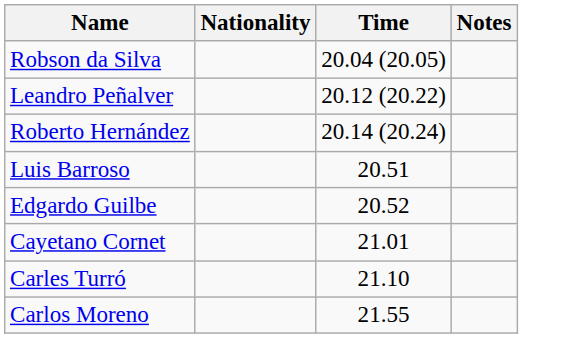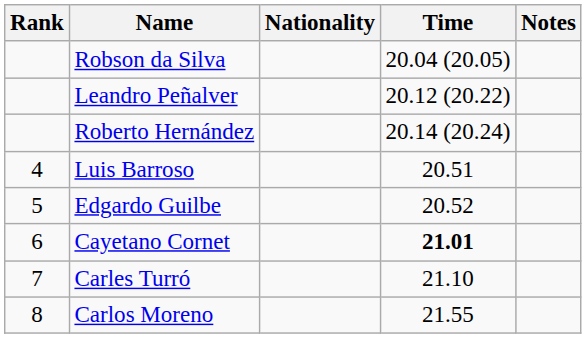+ column: Rank | 4 | 5 | 6 | 7 | 8
Cayetano Cornet | Time: normal -> bold
